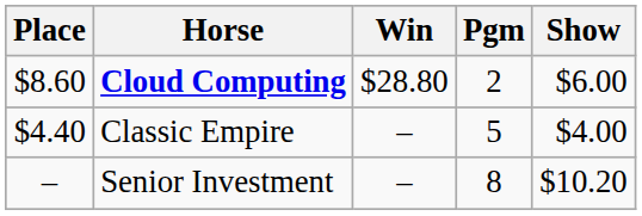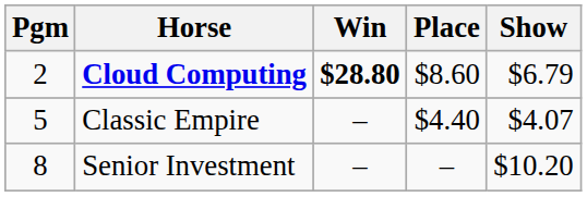columns swapped: Pgm <-> Place
Cloud Computing | Win: normal -> bold
Cloud Computing | Show: $6.00 -> $6.79
Classic Empire | Show: $4.00 -> $4.07
